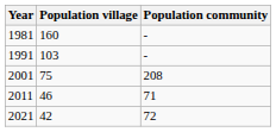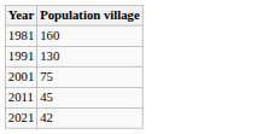- column: Population community | - | - | 208 | 71 | 72
1991 | Population village: 103 -> 130
2011 | Population village: 46 -> 45
